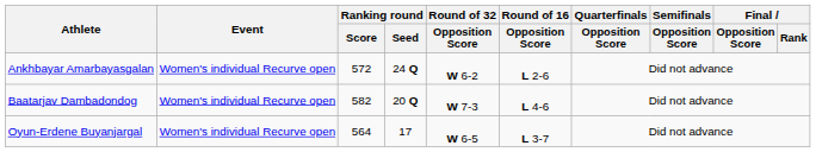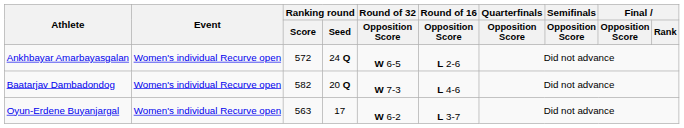Ankhbayar Amarbayasgalan | Round of 32 / Opposition Score: W 6-2 -> W 6-5
Oyun-Erdene Buyanjargal | Ranking round / Score: 564 -> 563
Oyun-Erdene Buyanjargal | Round of 32 / Opposition Score: W 6-5 -> W 6-2
